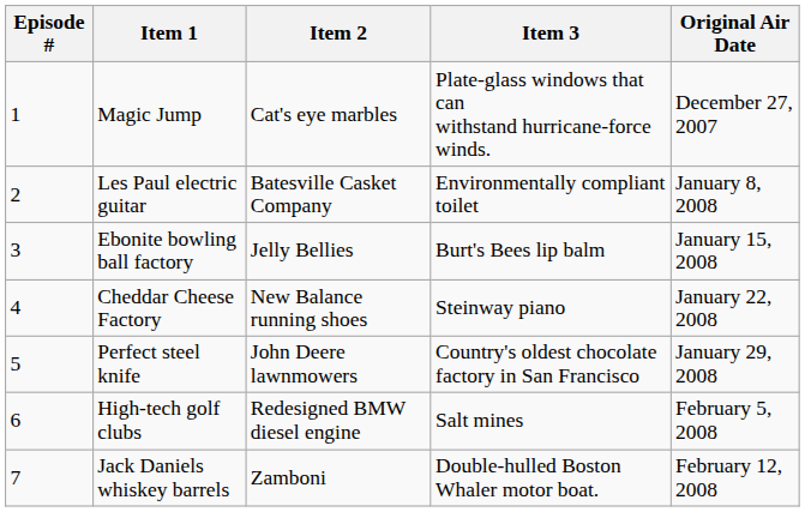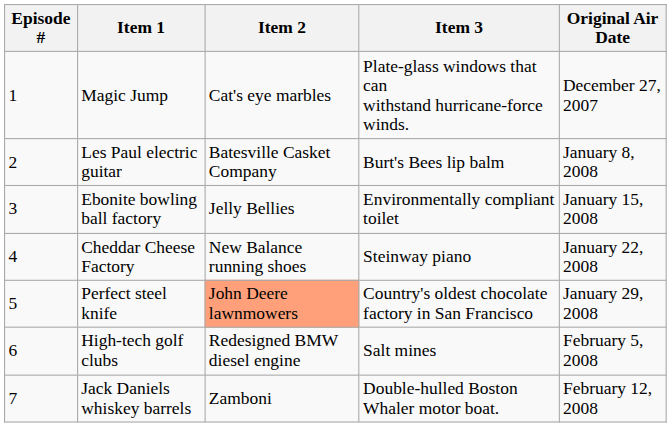Les Paul electric guitar | Item 3: Environmentally compliant toilet -> Burt's Bees lip balm
Ebonite bowling ball factory | Item 3: Burt's Bees lip balm -> Environmentally compliant toilet
Perfect steel knife | Item 2: no background -> lightsalmon background
